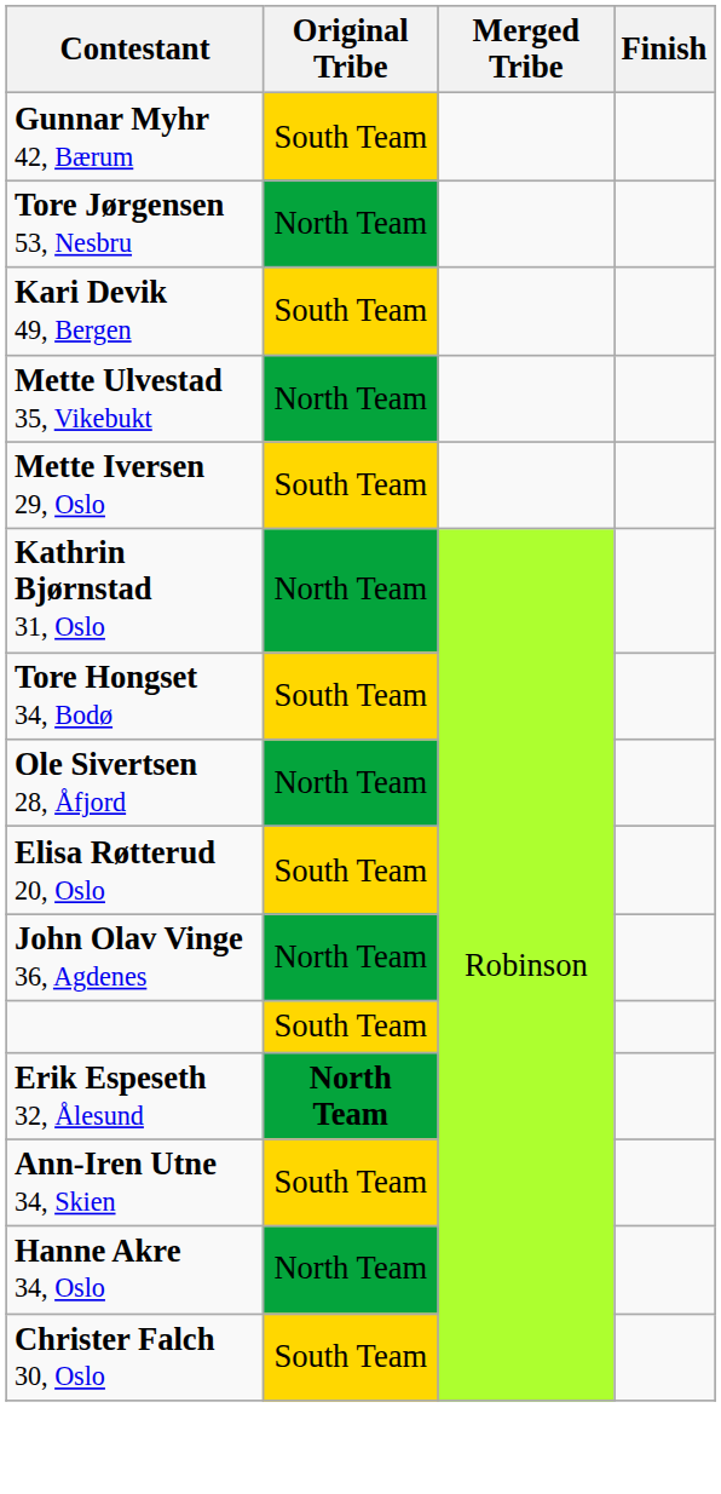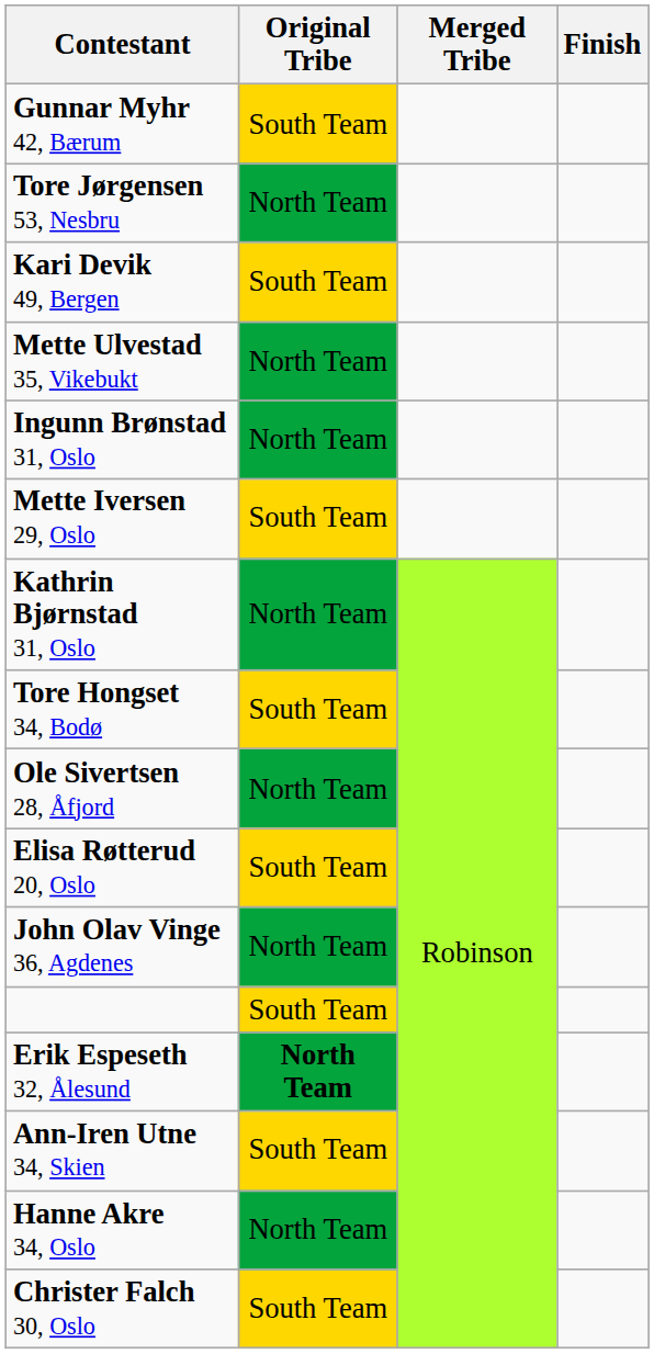+ row: Ingunn Brønstad 31, Oslo | North Team
